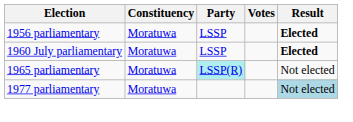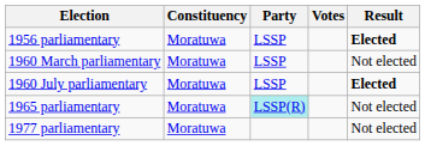+ row: 1960 March parliamentary | Moratuwa | LSSP | Not elected
1977 parliamentary | Result: lightblue background -> no background
